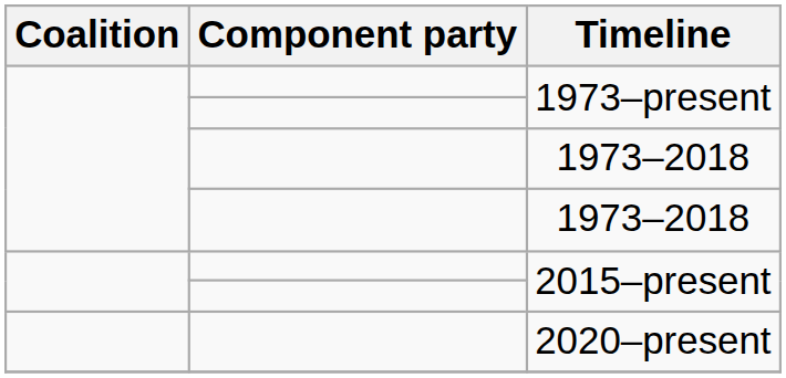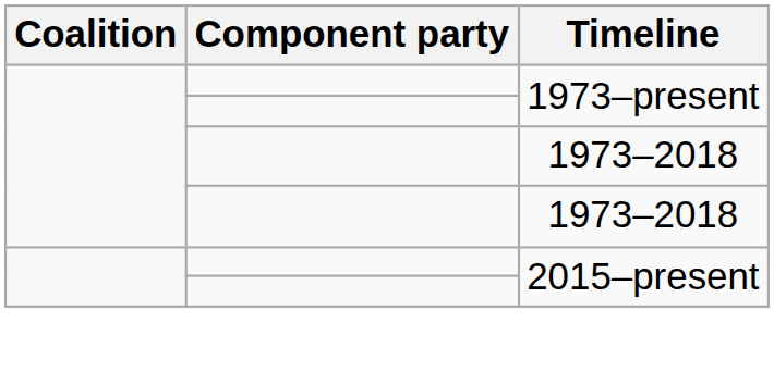- row: 2020–present
